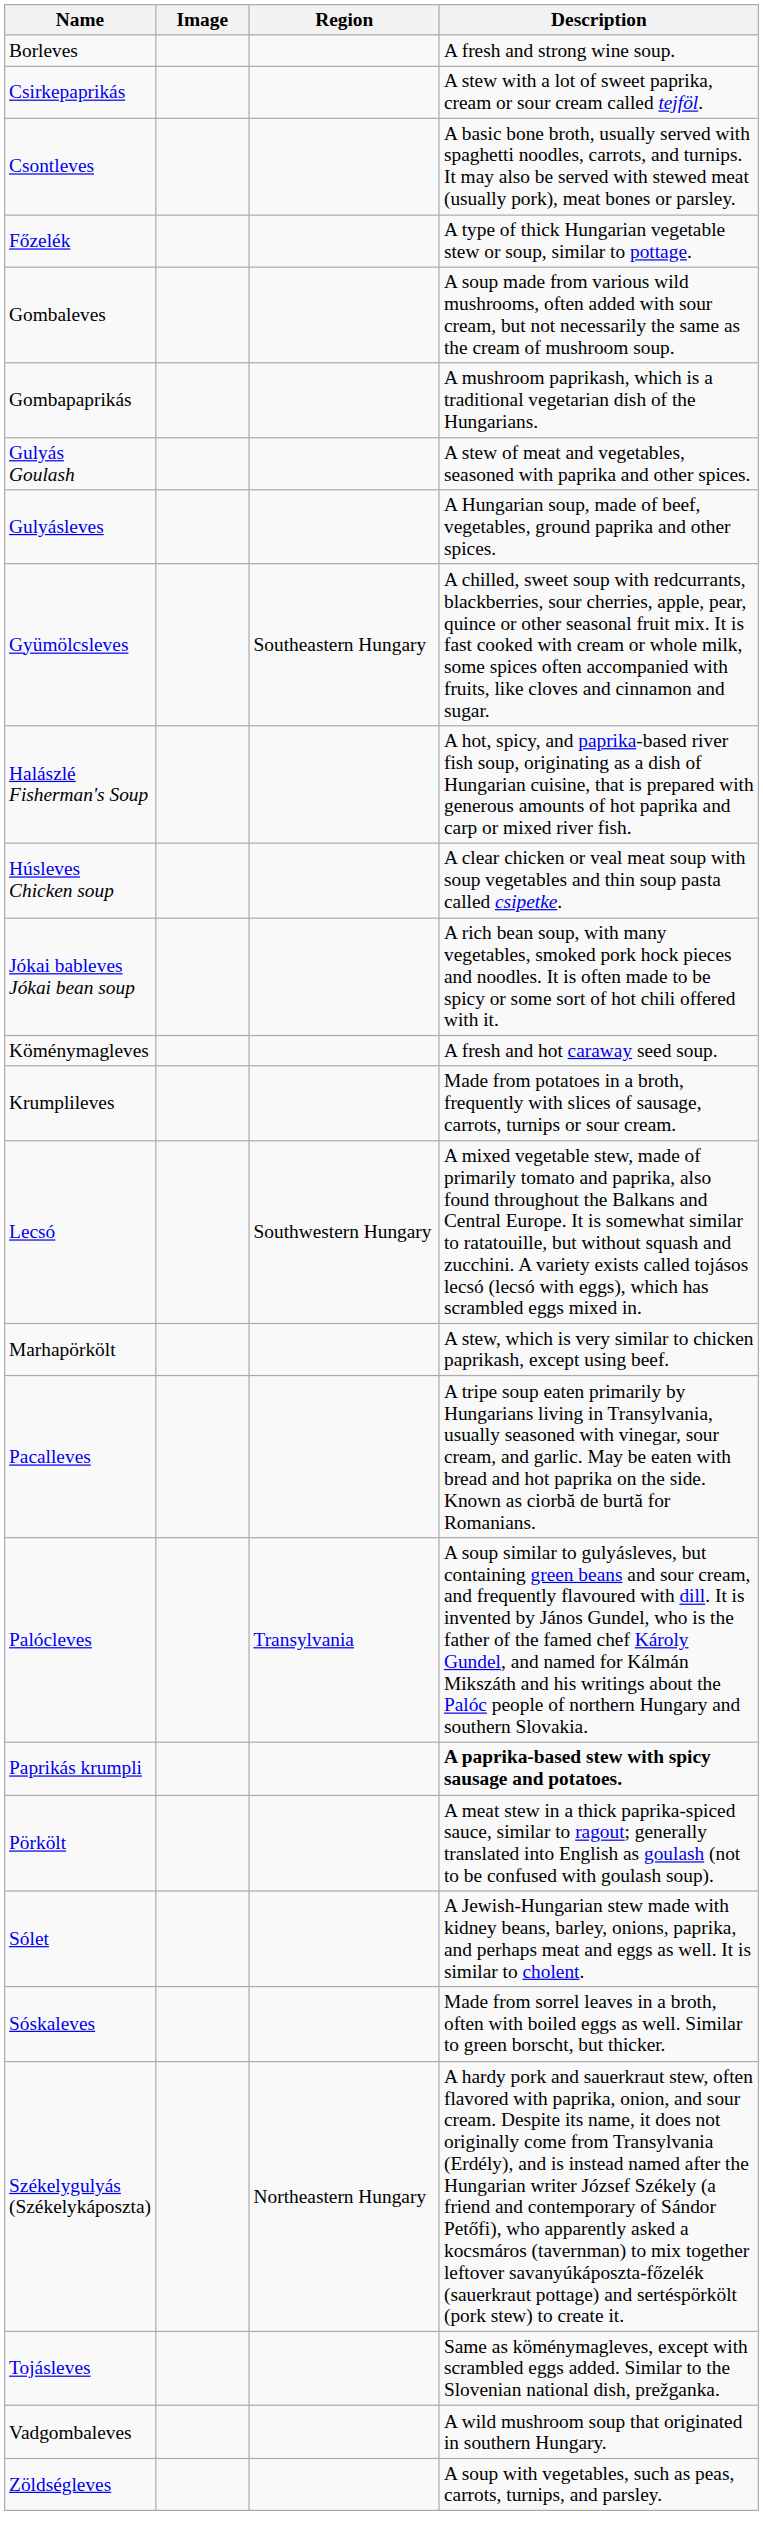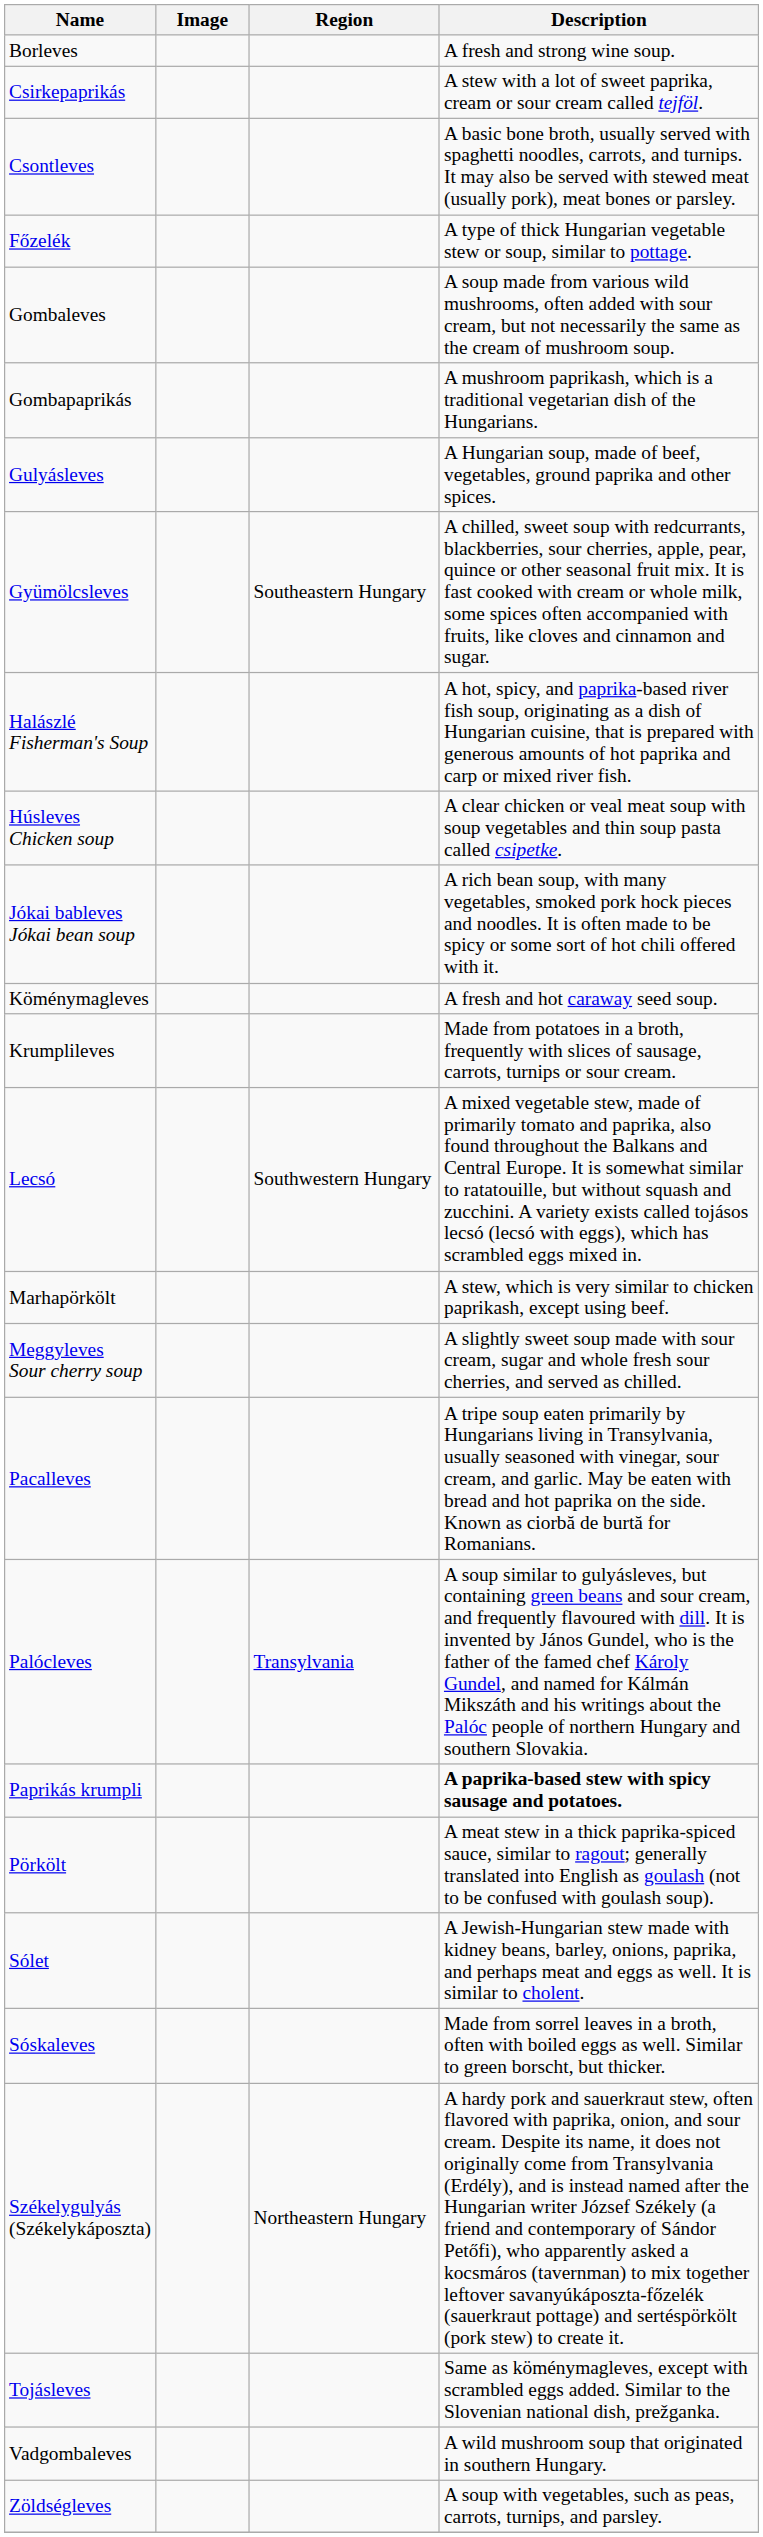- row: Gulyás Goulash | A stew of meat and vegetables, seasoned with paprika and other spices.
+ row: Meggyleves Sour cherry soup | A slightly sweet soup made with sour cream, sugar and whole fresh sour cherries, and served as chilled.
